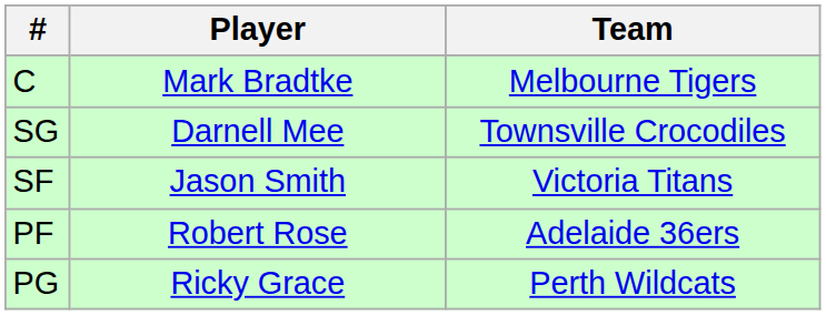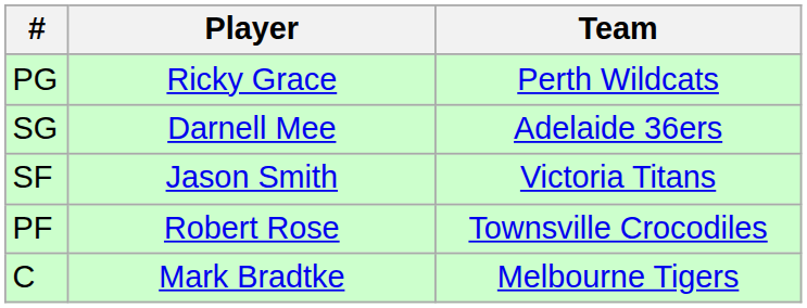rows swapped: PG <-> C
SG | Team: Townsville Crocodiles -> Adelaide 36ers
PF | Team: Adelaide 36ers -> Townsville Crocodiles
